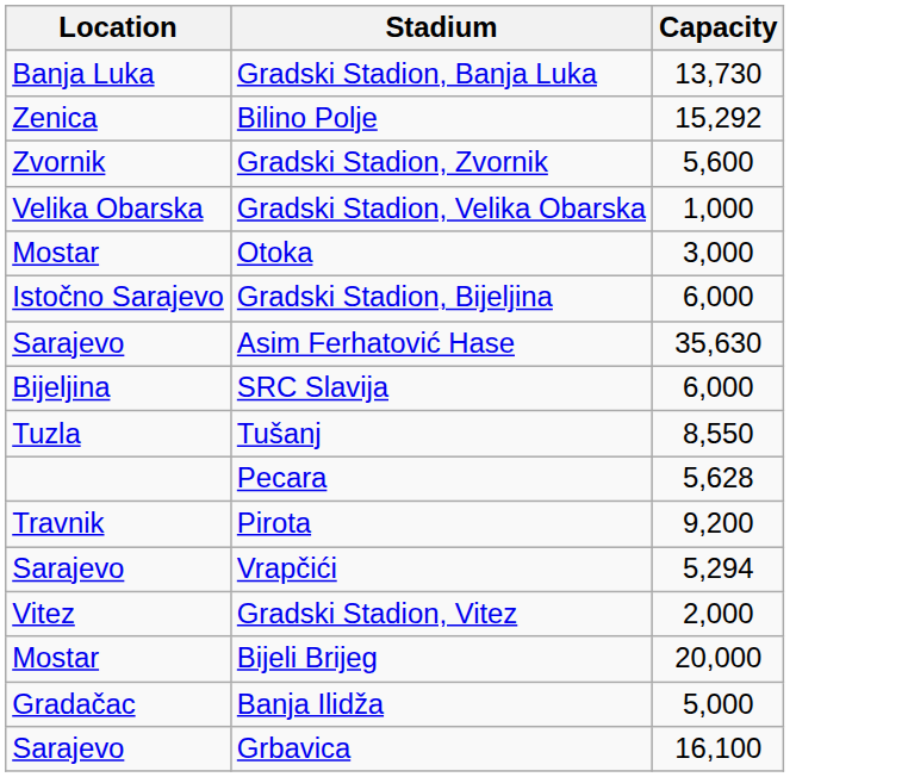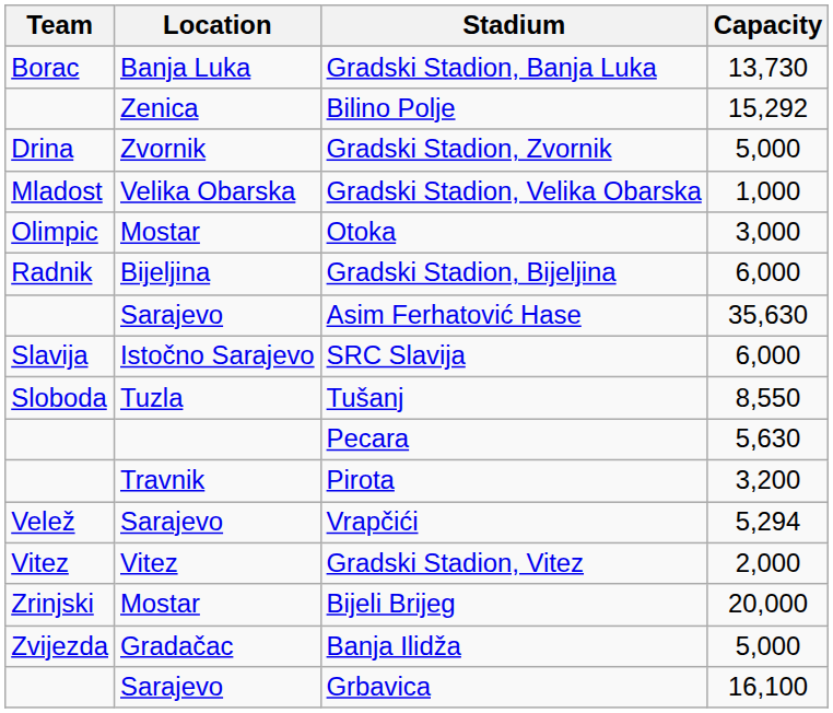+ column: Team | Borac | Drina | Mladost | Olimpic | Radnik | Slavija | Sloboda | Velež | Vitez | Zrinjski | Zvijezda
Gradski Stadion, Zvornik | Capacity: 5,600 -> 5,000
Gradski Stadion, Bijeljina | Location: Istočno Sarajevo -> Bijeljina
SRC Slavija | Location: Bijeljina -> Istočno Sarajevo
Pecara | Capacity: 5,628 -> 5,630
Pirota | Capacity: 9,200 -> 3,200
